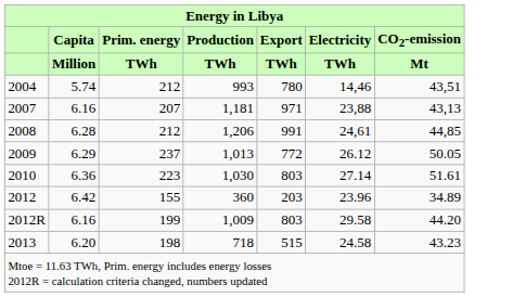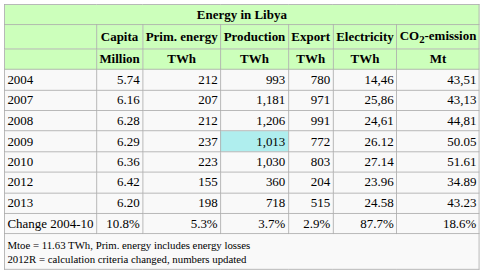2007 | Electricity / TWh: 23,88 -> 25,86
2008 | CO2-emission / Mt: 44,85 -> 44,81
2009 | Production / TWh: no background -> paleturquoise background
2012 | Export / TWh: 203 -> 204
- row: 2012R | 6.16 | 199 | 1,009 | 803 | 29.58 | 44.20
+ row: Change 2004-10 | 10.8% | 5.3% | 3.7% | 2.9% | 87.7% | 18.6%
